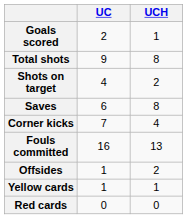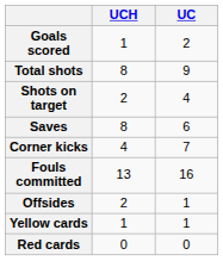columns swapped: UC <-> UCH
